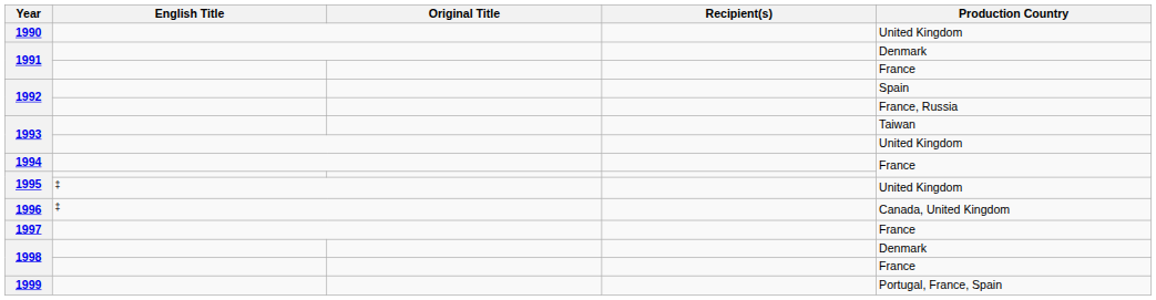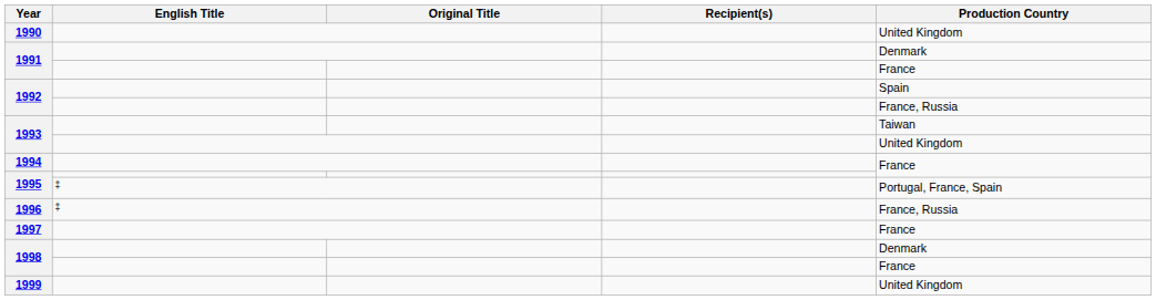1995 / ‡ | Production Country: United Kingdom -> Portugal, France, Spain
1996 | Production Country: Canada, United Kingdom -> France, Russia
1999 | Production Country: Portugal, France, Spain -> United Kingdom
